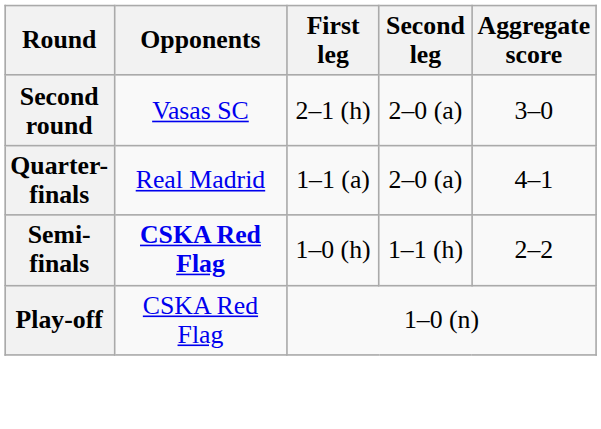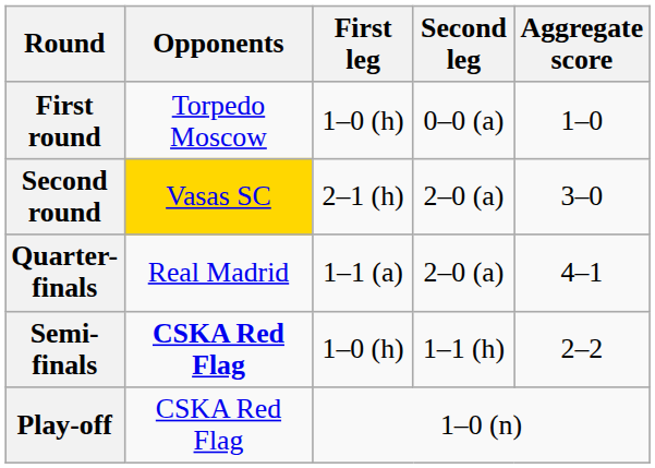+ row: First round | Torpedo Moscow | 1–0 (h) | 0–0 (a) | 1–0
Second round | Opponents: no background -> gold background
